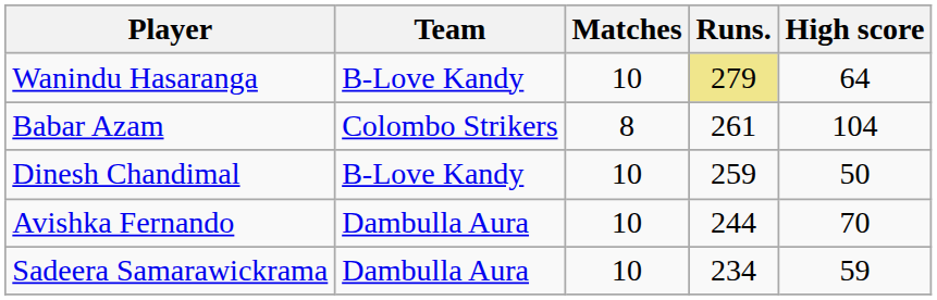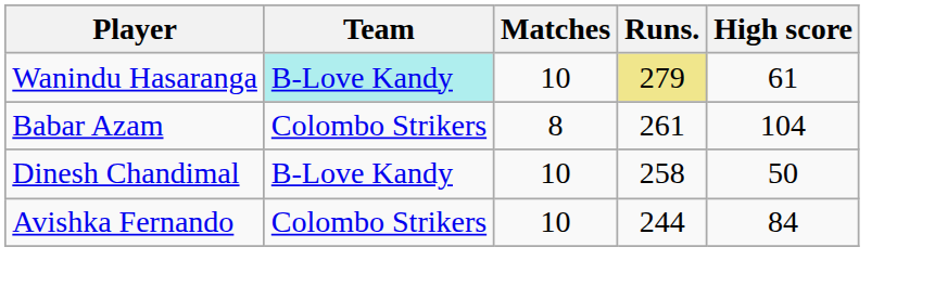Wanindu Hasaranga | Team: no background -> paleturquoise background
Wanindu Hasaranga | High score: 64 -> 61
Dinesh Chandimal | Runs.: 259 -> 258
Avishka Fernando | Team: Dambulla Aura -> Colombo Strikers
Avishka Fernando | High score: 70 -> 84
- row: Sadeera Samarawickrama | Dambulla Aura | 10 | 234 | 59
